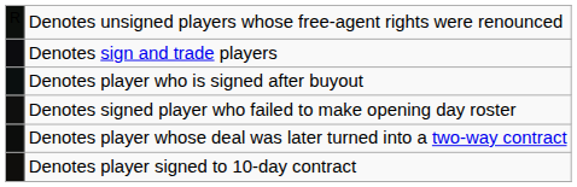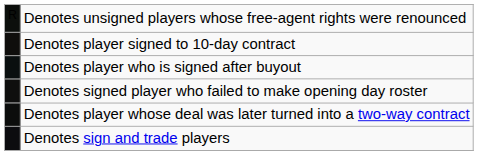rows swapped: Denotes sign and trade players <-> Denotes player signed to 10-day contract
